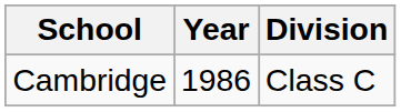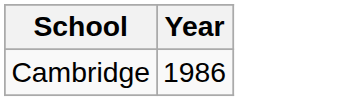- column: Division | Class C
